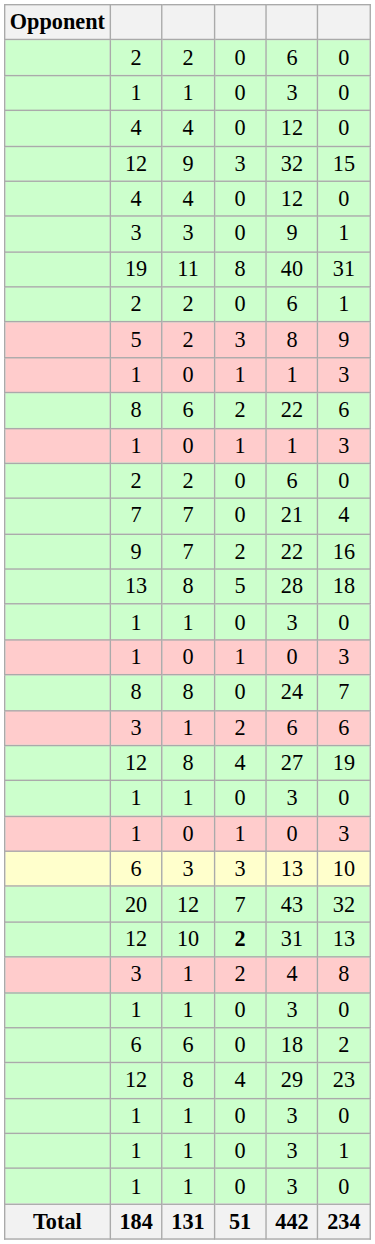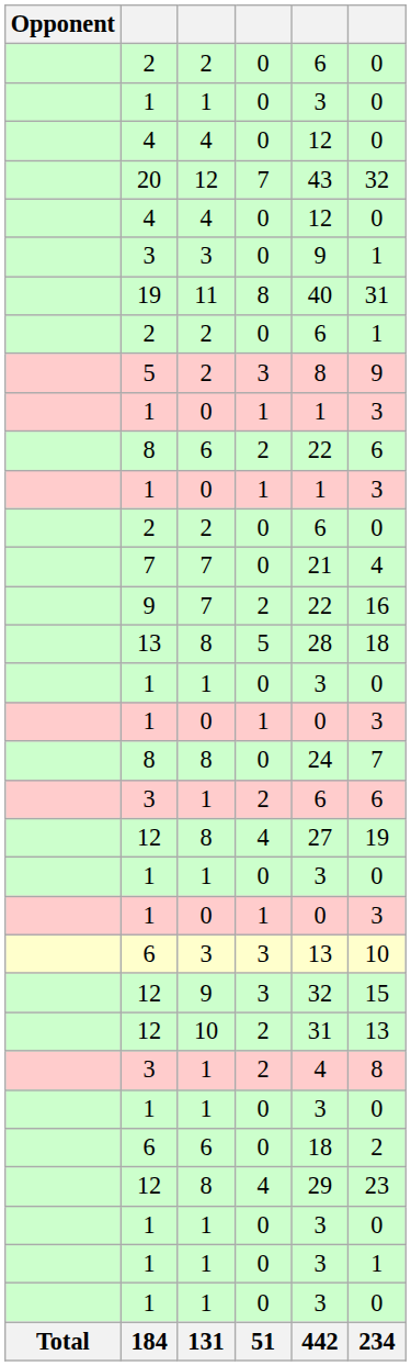rows swapped: 20 <-> 12 / 9
12 / 10 | column 4: bold -> normal
